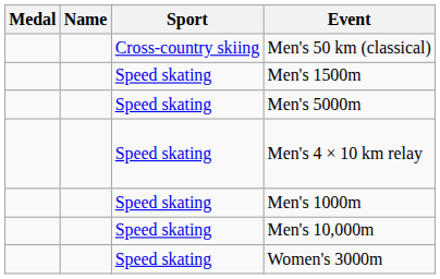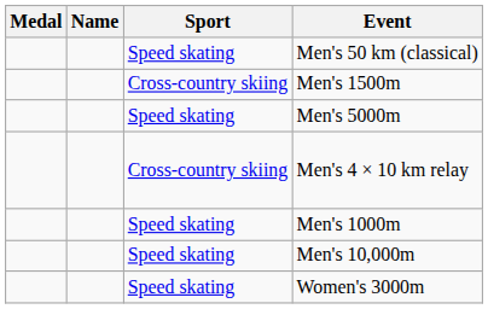Men's 50 km (classical) | Sport: Cross-country skiing -> Speed skating
Men's 1500m | Sport: Speed skating -> Cross-country skiing
Men's 4 × 10 km relay | Sport: Speed skating -> Cross-country skiing
